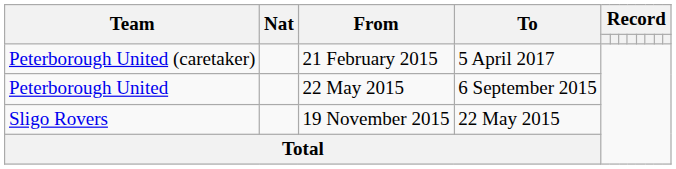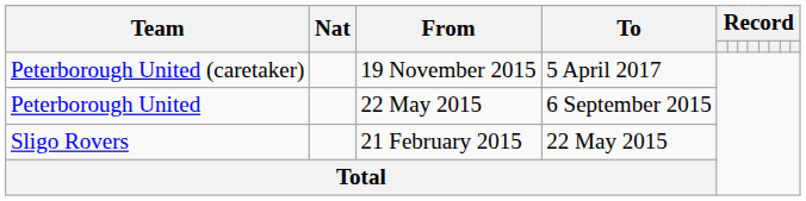Peterborough United (caretaker) | From: 21 February 2015 -> 19 November 2015
Sligo Rovers | From: 19 November 2015 -> 21 February 2015
